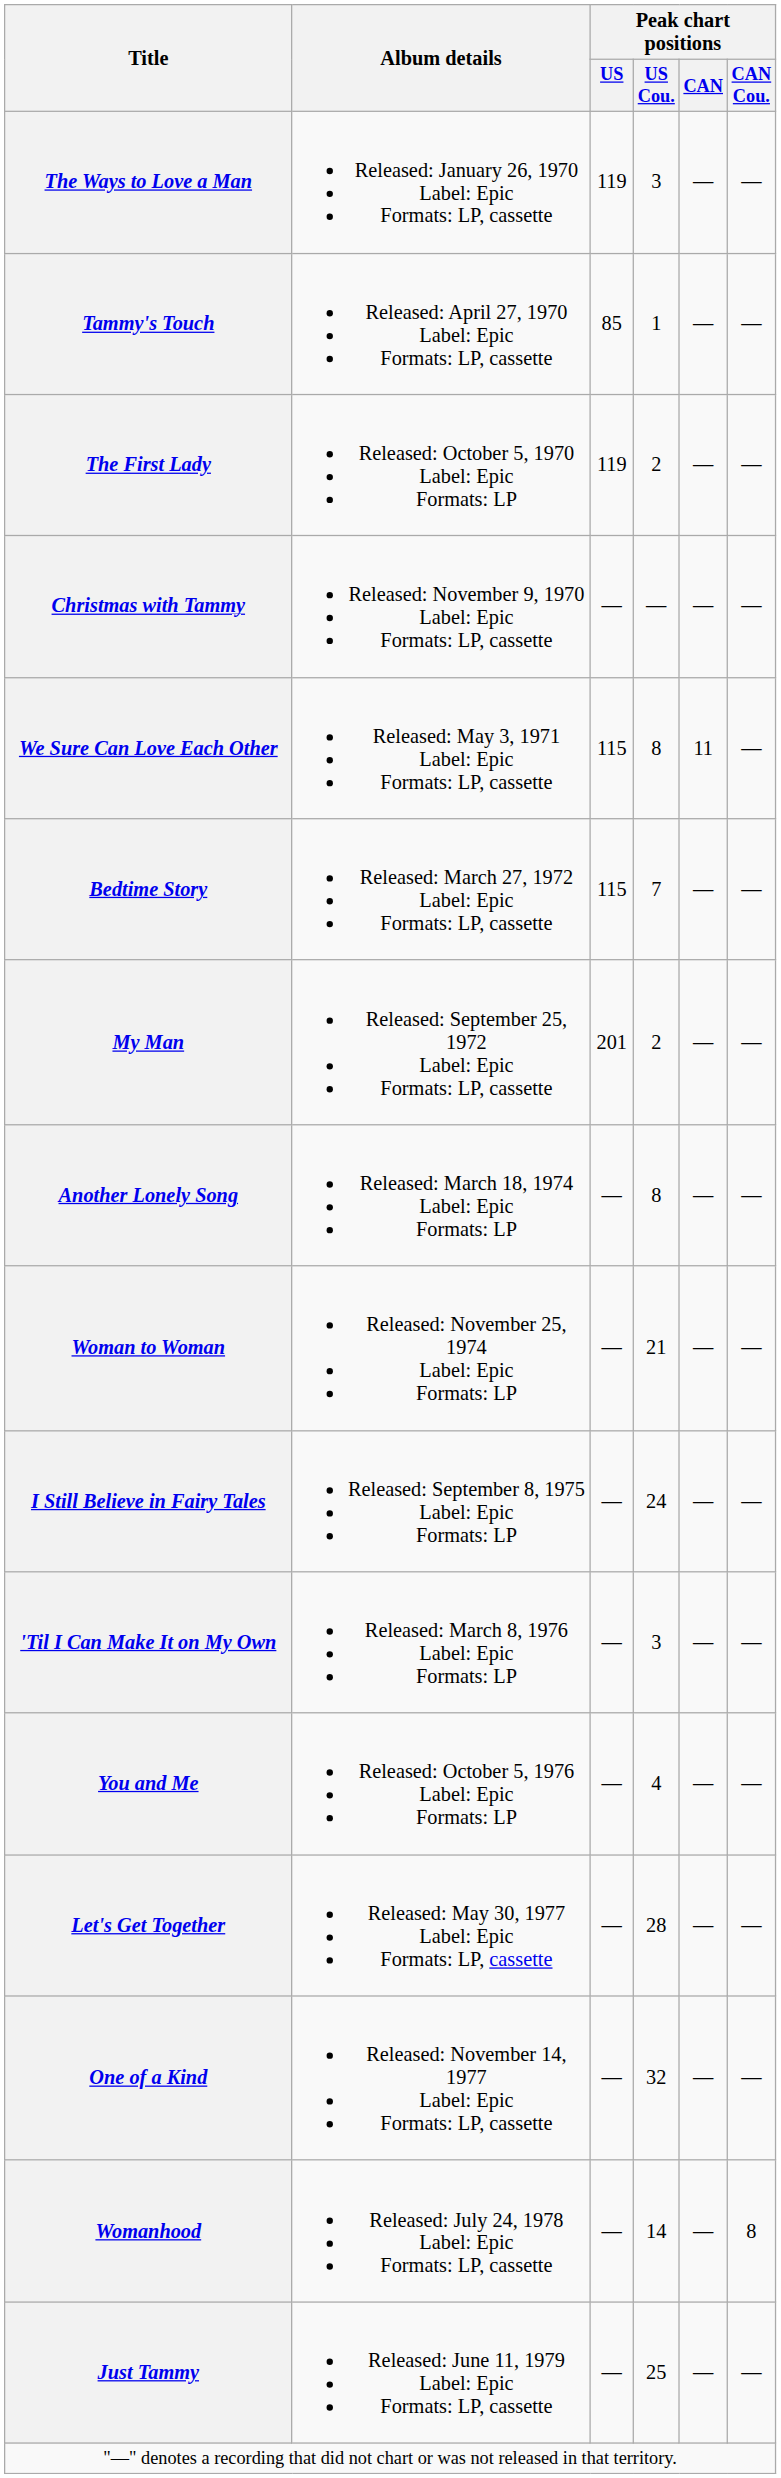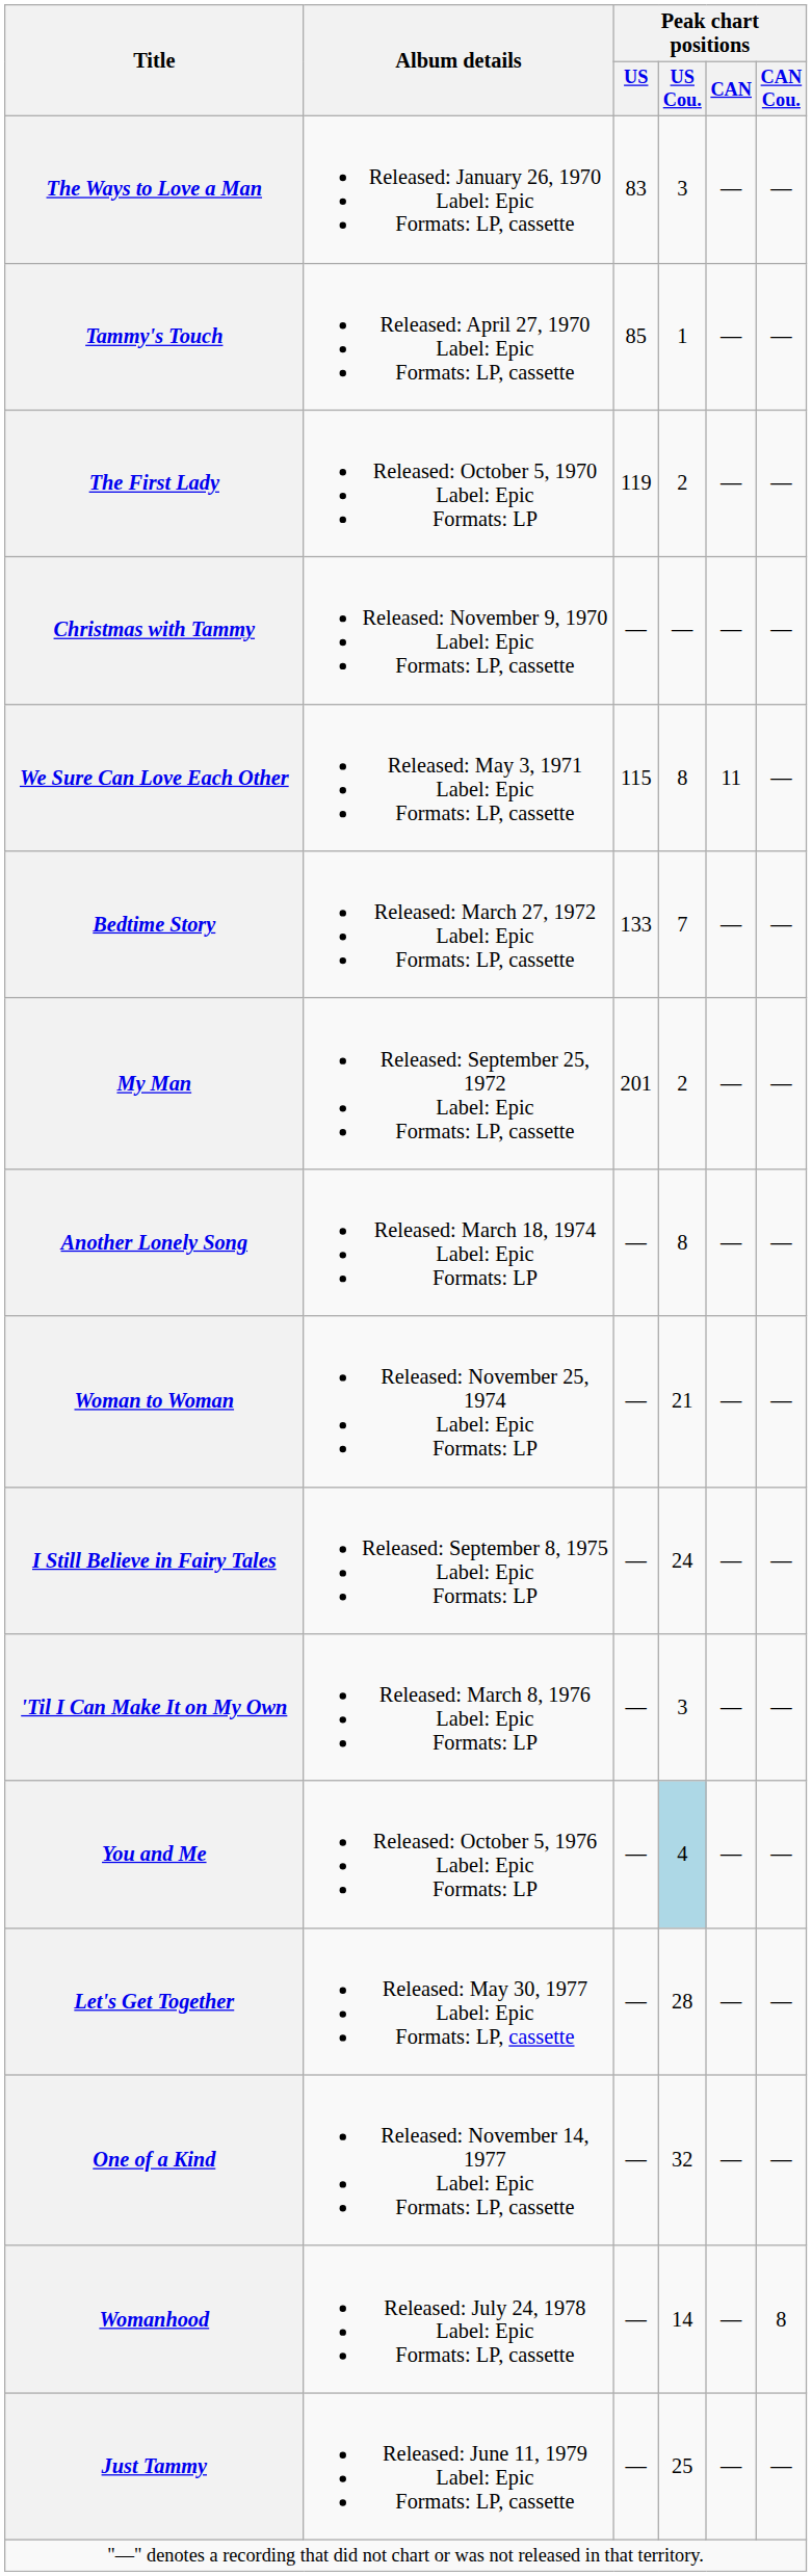The Ways to Love a Man | Peak chart positions / US: 119 -> 83
Bedtime Story | Peak chart positions / US: 115 -> 133
You and Me | Peak chart positions / US Cou.: no background -> lightblue background
